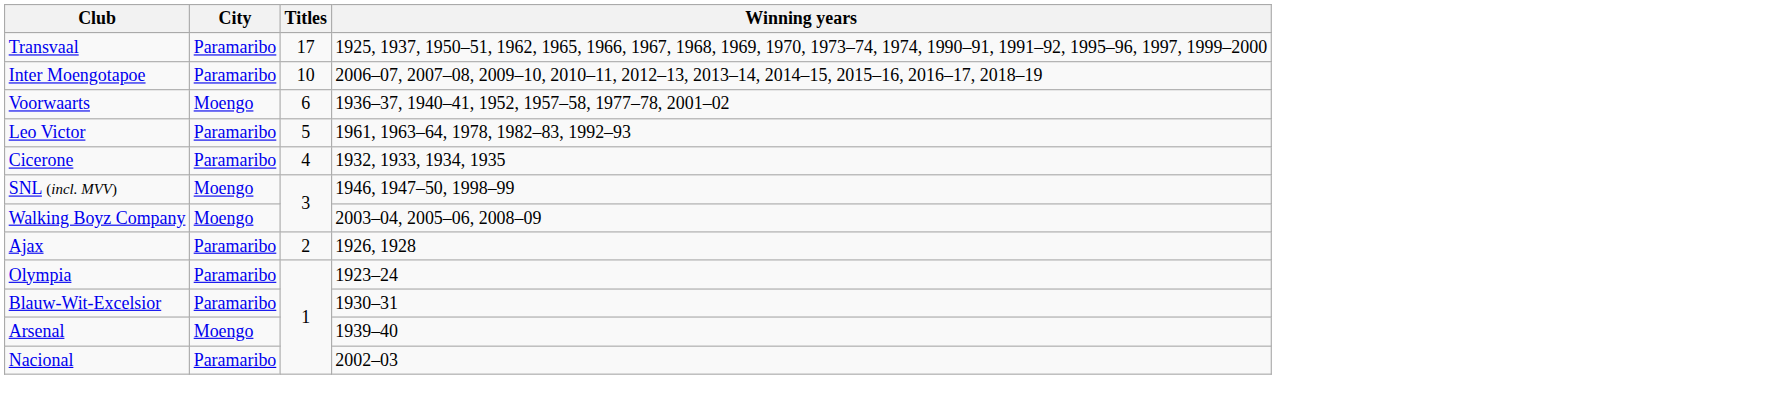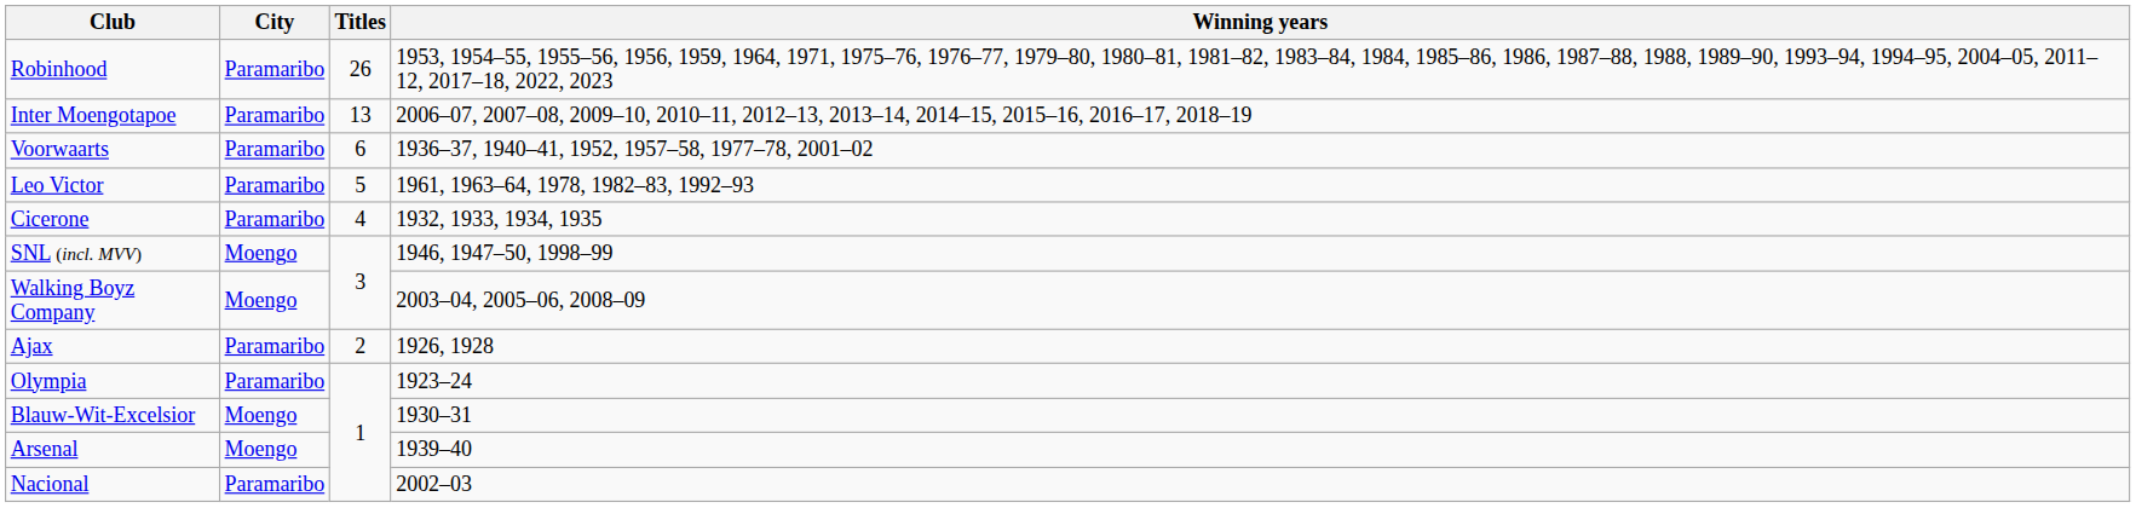+ row: Robinhood | Paramaribo | 26 | 1953, 1954–55, 1955–56, 1956, 1959, 1964, 1971, 1975–76, 1976–77, 1979–80, 1980–81, 1981–82, 1983–84, 1984, 1985–86, 1986, 1987–88, 1988, 1989–90, 1993–94, 1994–95, 2004–05, 2011–12, 2017–18, 2022, 2023
- row: Transvaal | Paramaribo | 17 | 1925, 1937, 1950–51, 1962, 1965, 1966, 1967, 1968, 1969, 1970, 1973–74, 1974, 1990–91, 1991–92, 1995–96, 1997, 1999–2000
Inter Moengotapoe | Titles: 10 -> 13
Voorwaarts | City: Moengo -> Paramaribo
Blauw-Wit-Excelsior | City: Paramaribo -> Moengo
